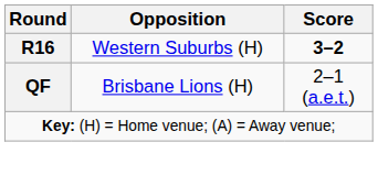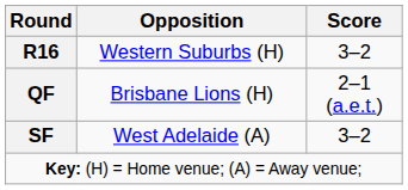R16 | Score: bold -> normal
+ row: SF | West Adelaide (A) | 3–2
